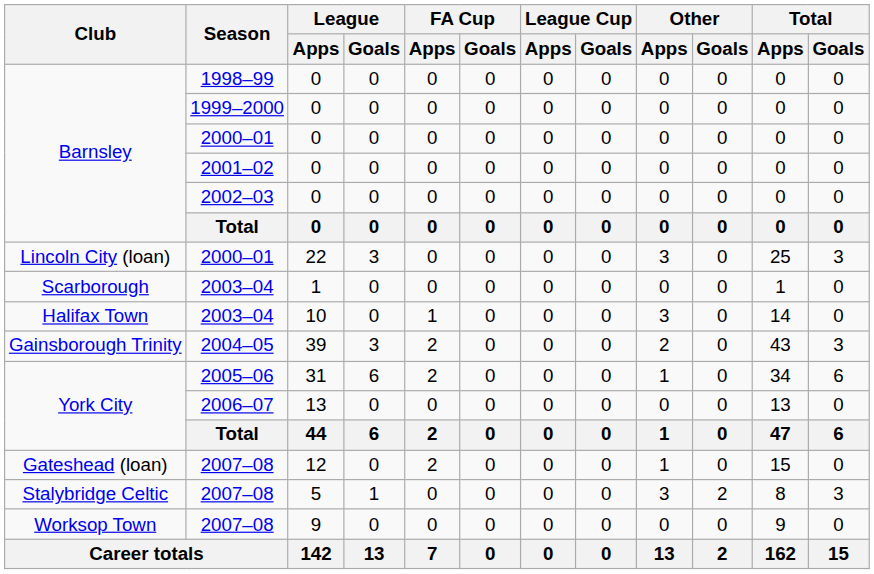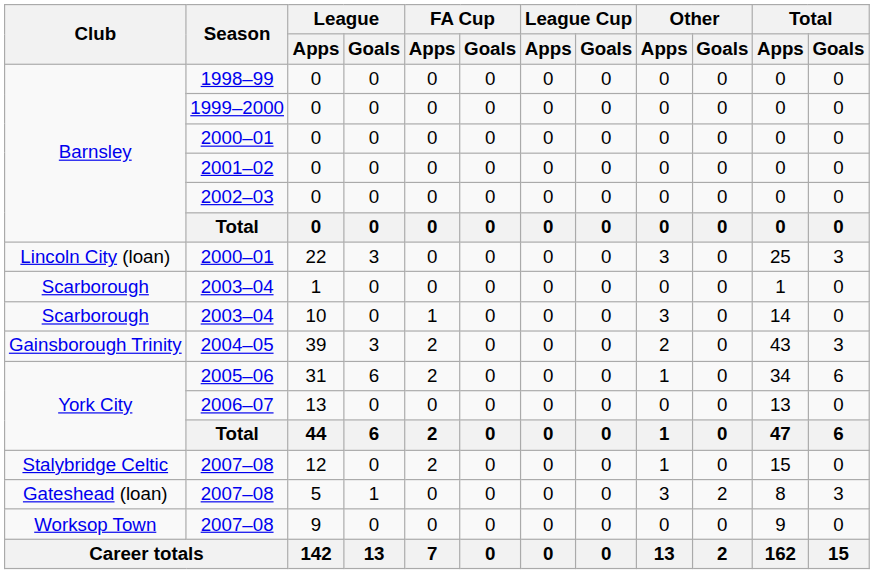2003–04 / 10 | Club: Halifax Town -> Scarborough
2007–08 / 12 | Club: Gateshead (loan) -> Stalybridge Celtic
2007–08 / 5 | Club: Stalybridge Celtic -> Gateshead (loan)
